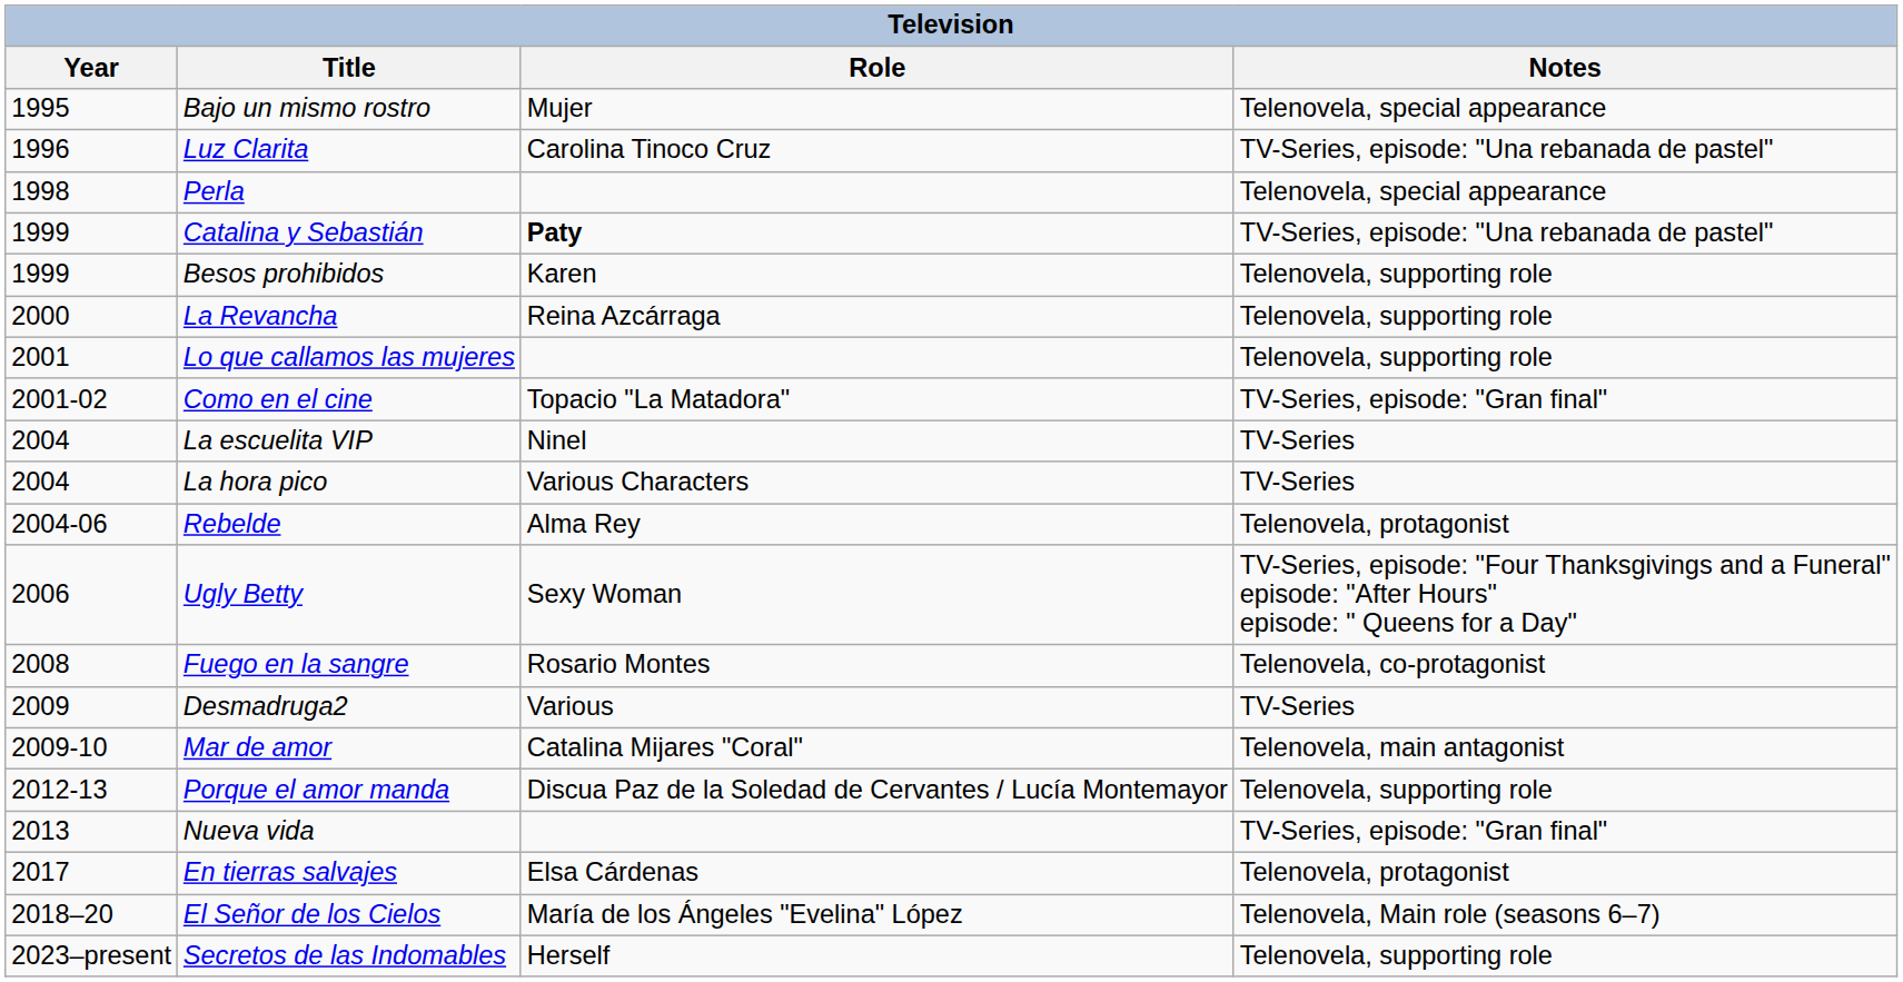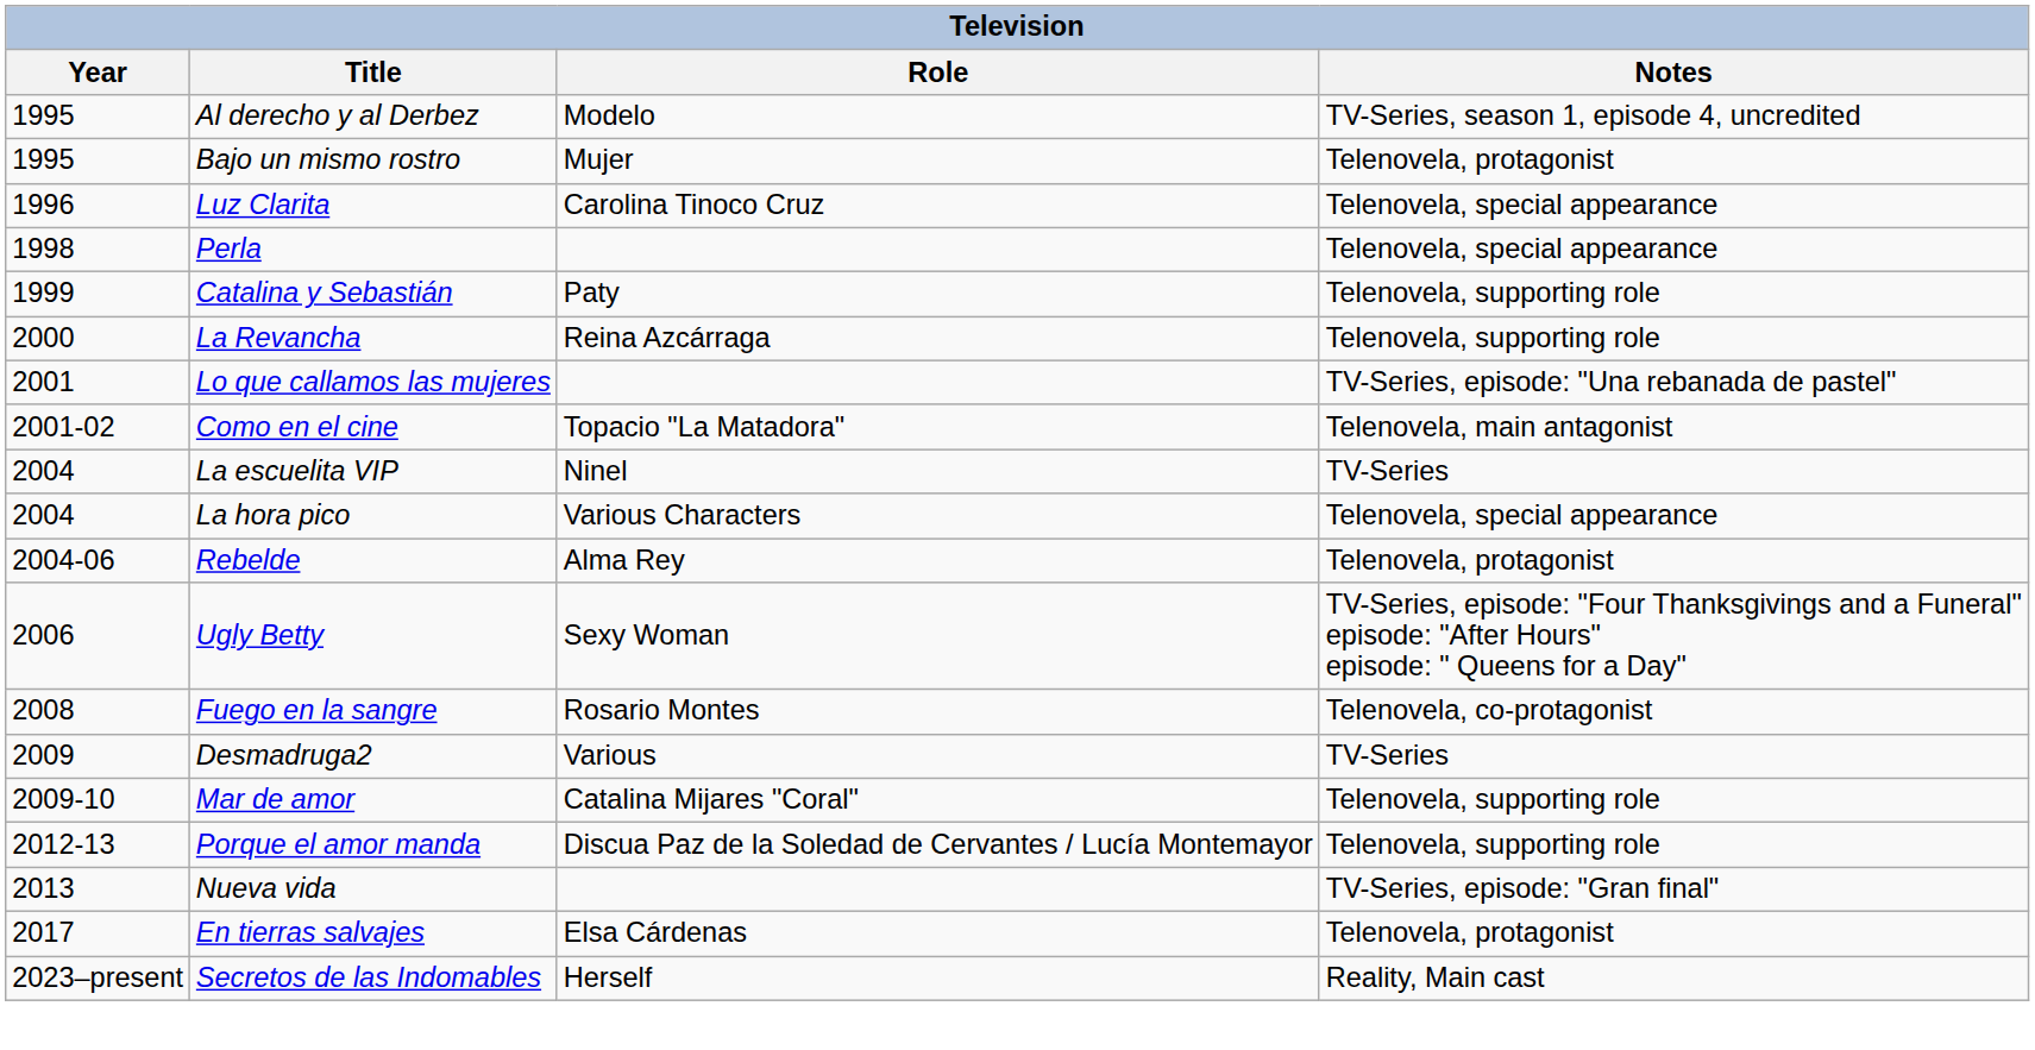+ row: 1995 | Al derecho y al Derbez | Modelo | TV-Series, season 1, episode 4, uncredited
Bajo un mismo rostro | Notes: Telenovela, special appearance -> Telenovela, protagonist
Luz Clarita | Notes: TV-Series, episode: "Una rebanada de pastel" -> Telenovela, special appearance
Catalina y Sebastián | Role: bold -> normal
Catalina y Sebastián | Notes: TV-Series, episode: "Una rebanada de pastel" -> Telenovela, supporting role
- row: 1999 | Besos prohibidos | Karen | Telenovela, supporting role
Lo que callamos las mujeres | Notes: Telenovela, supporting role -> TV-Series, episode: "Una rebanada de pastel"
Como en el cine | Notes: TV-Series, episode: "Gran final" -> Telenovela, main antagonist
La hora pico | Notes: TV-Series -> Telenovela, special appearance
Mar de amor | Notes: Telenovela, main antagonist -> Telenovela, supporting role
- row: 2018–20 | El Señor de los Cielos | María de los Ángeles "Evelina" López | Telenovela, Main role (seasons 6–7)
Secretos de las Indomables | Notes: Telenovela, supporting role -> Reality, Main cast
